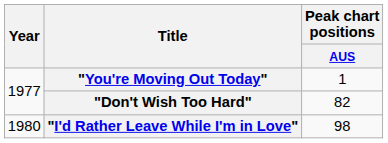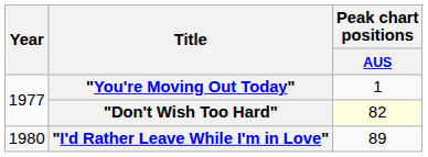"Don't Wish Too Hard" | Peak chart positions / AUS: no background -> lightyellow background
"I'd Rather Leave While I'm in Love" | Peak chart positions / AUS: 98 -> 89
